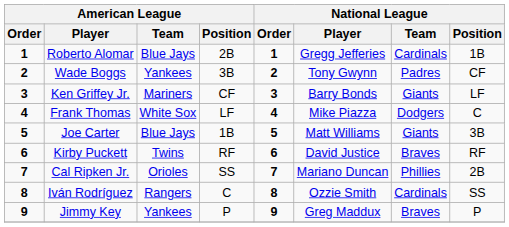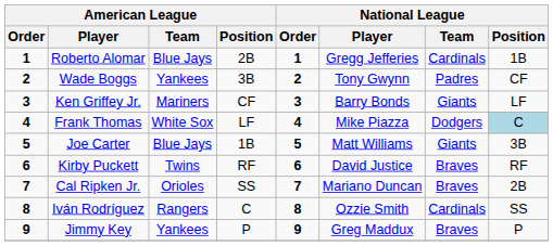Frank Thomas | National League / Position: no background -> lightblue background
Cal Ripken Jr. | National League / Team: Phillies -> Braves
